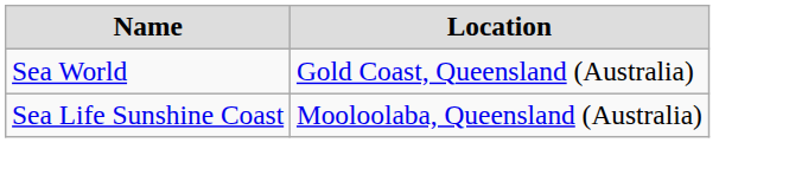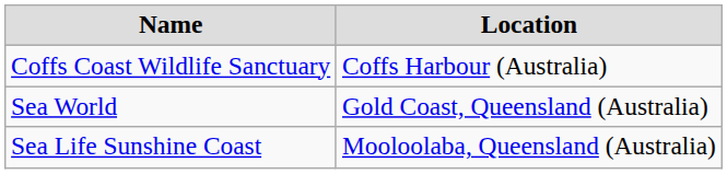+ row: Coffs Coast Wildlife Sanctuary | Coffs Harbour (Australia)
